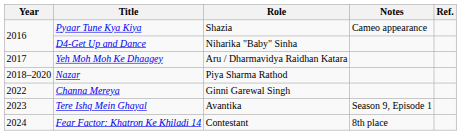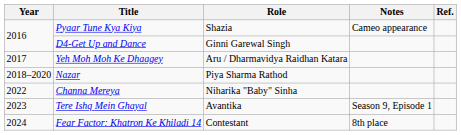D4-Get Up and Dance | Role: Niharika "Baby" Sinha -> Ginni Garewal Singh
Channa Mereya | Role: Ginni Garewal Singh -> Niharika "Baby" Sinha
